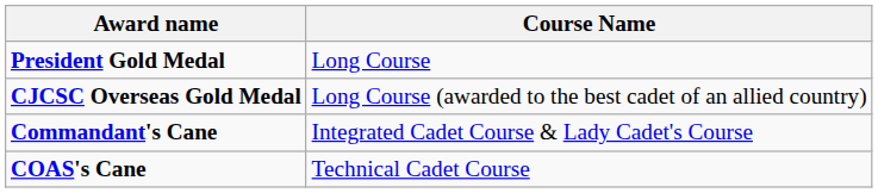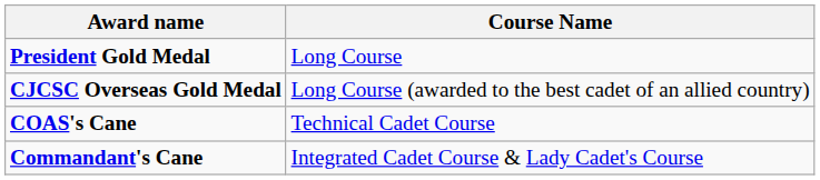rows swapped: COAS's Cane <-> Commandant's Cane
